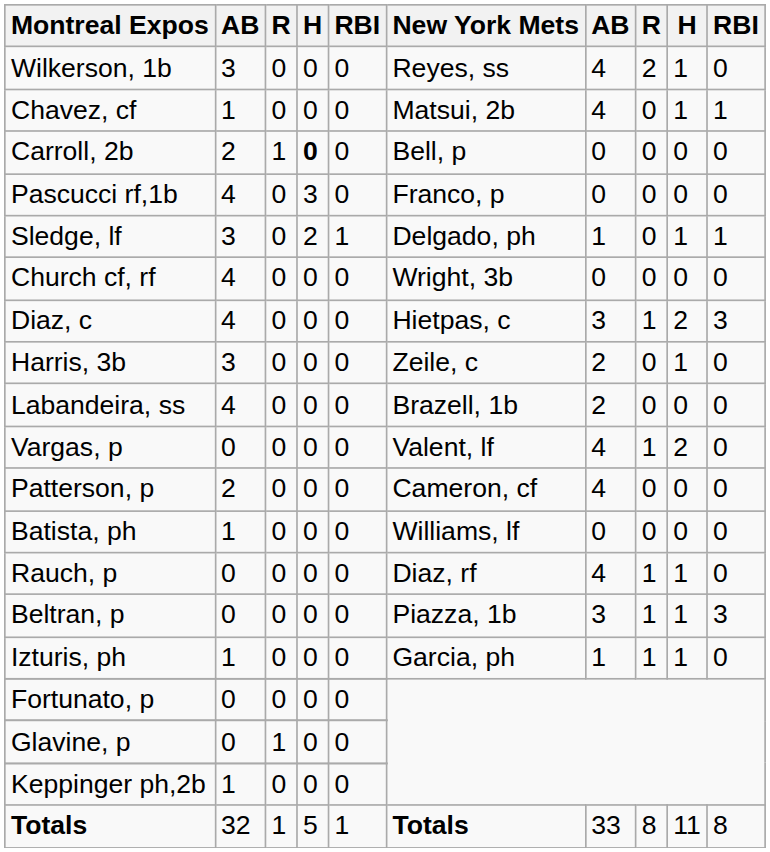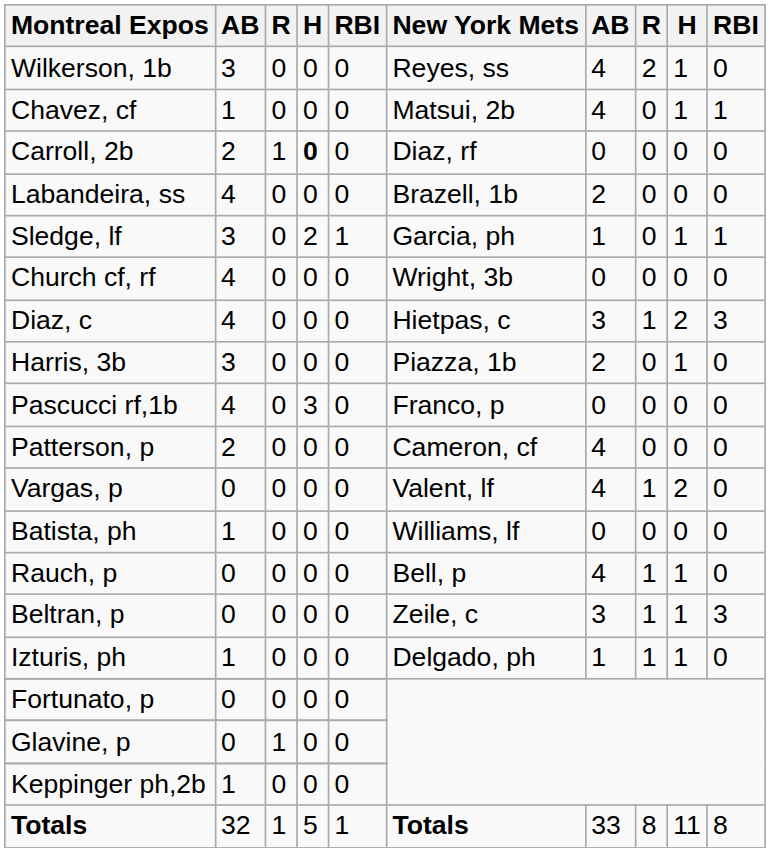Carroll, 2b | New York Mets: Bell, p -> Diaz, rf
rows swapped: Pascucci rf,1b <-> Labandeira, ss
Sledge, lf | New York Mets: Delgado, ph -> Garcia, ph
Harris, 3b | New York Mets: Zeile, c -> Piazza, 1b
rows swapped: Patterson, p <-> Vargas, p
Rauch, p | New York Mets: Diaz, rf -> Bell, p
Beltran, p | New York Mets: Piazza, 1b -> Zeile, c
Izturis, ph | New York Mets: Garcia, ph -> Delgado, ph
